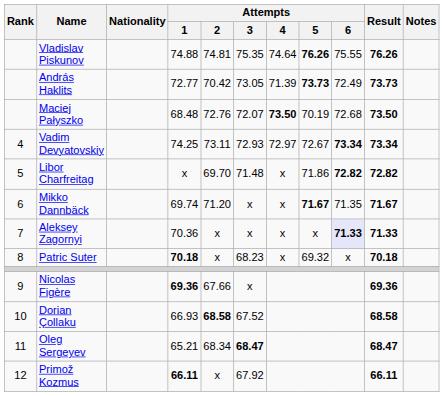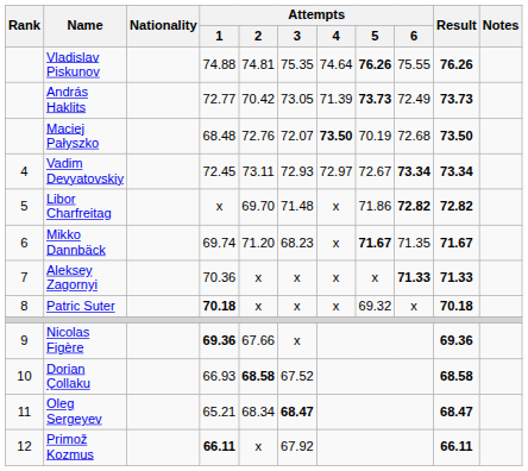Vadim Devyatovskiy | Attempts / 1: 74.25 -> 72.45
Mikko Dannbäck | Attempts / 3: x -> 68.23
Aleksey Zagornyi | Attempts / 6: lavender background -> no background
Patric Suter | Attempts / 3: 68.23 -> x
